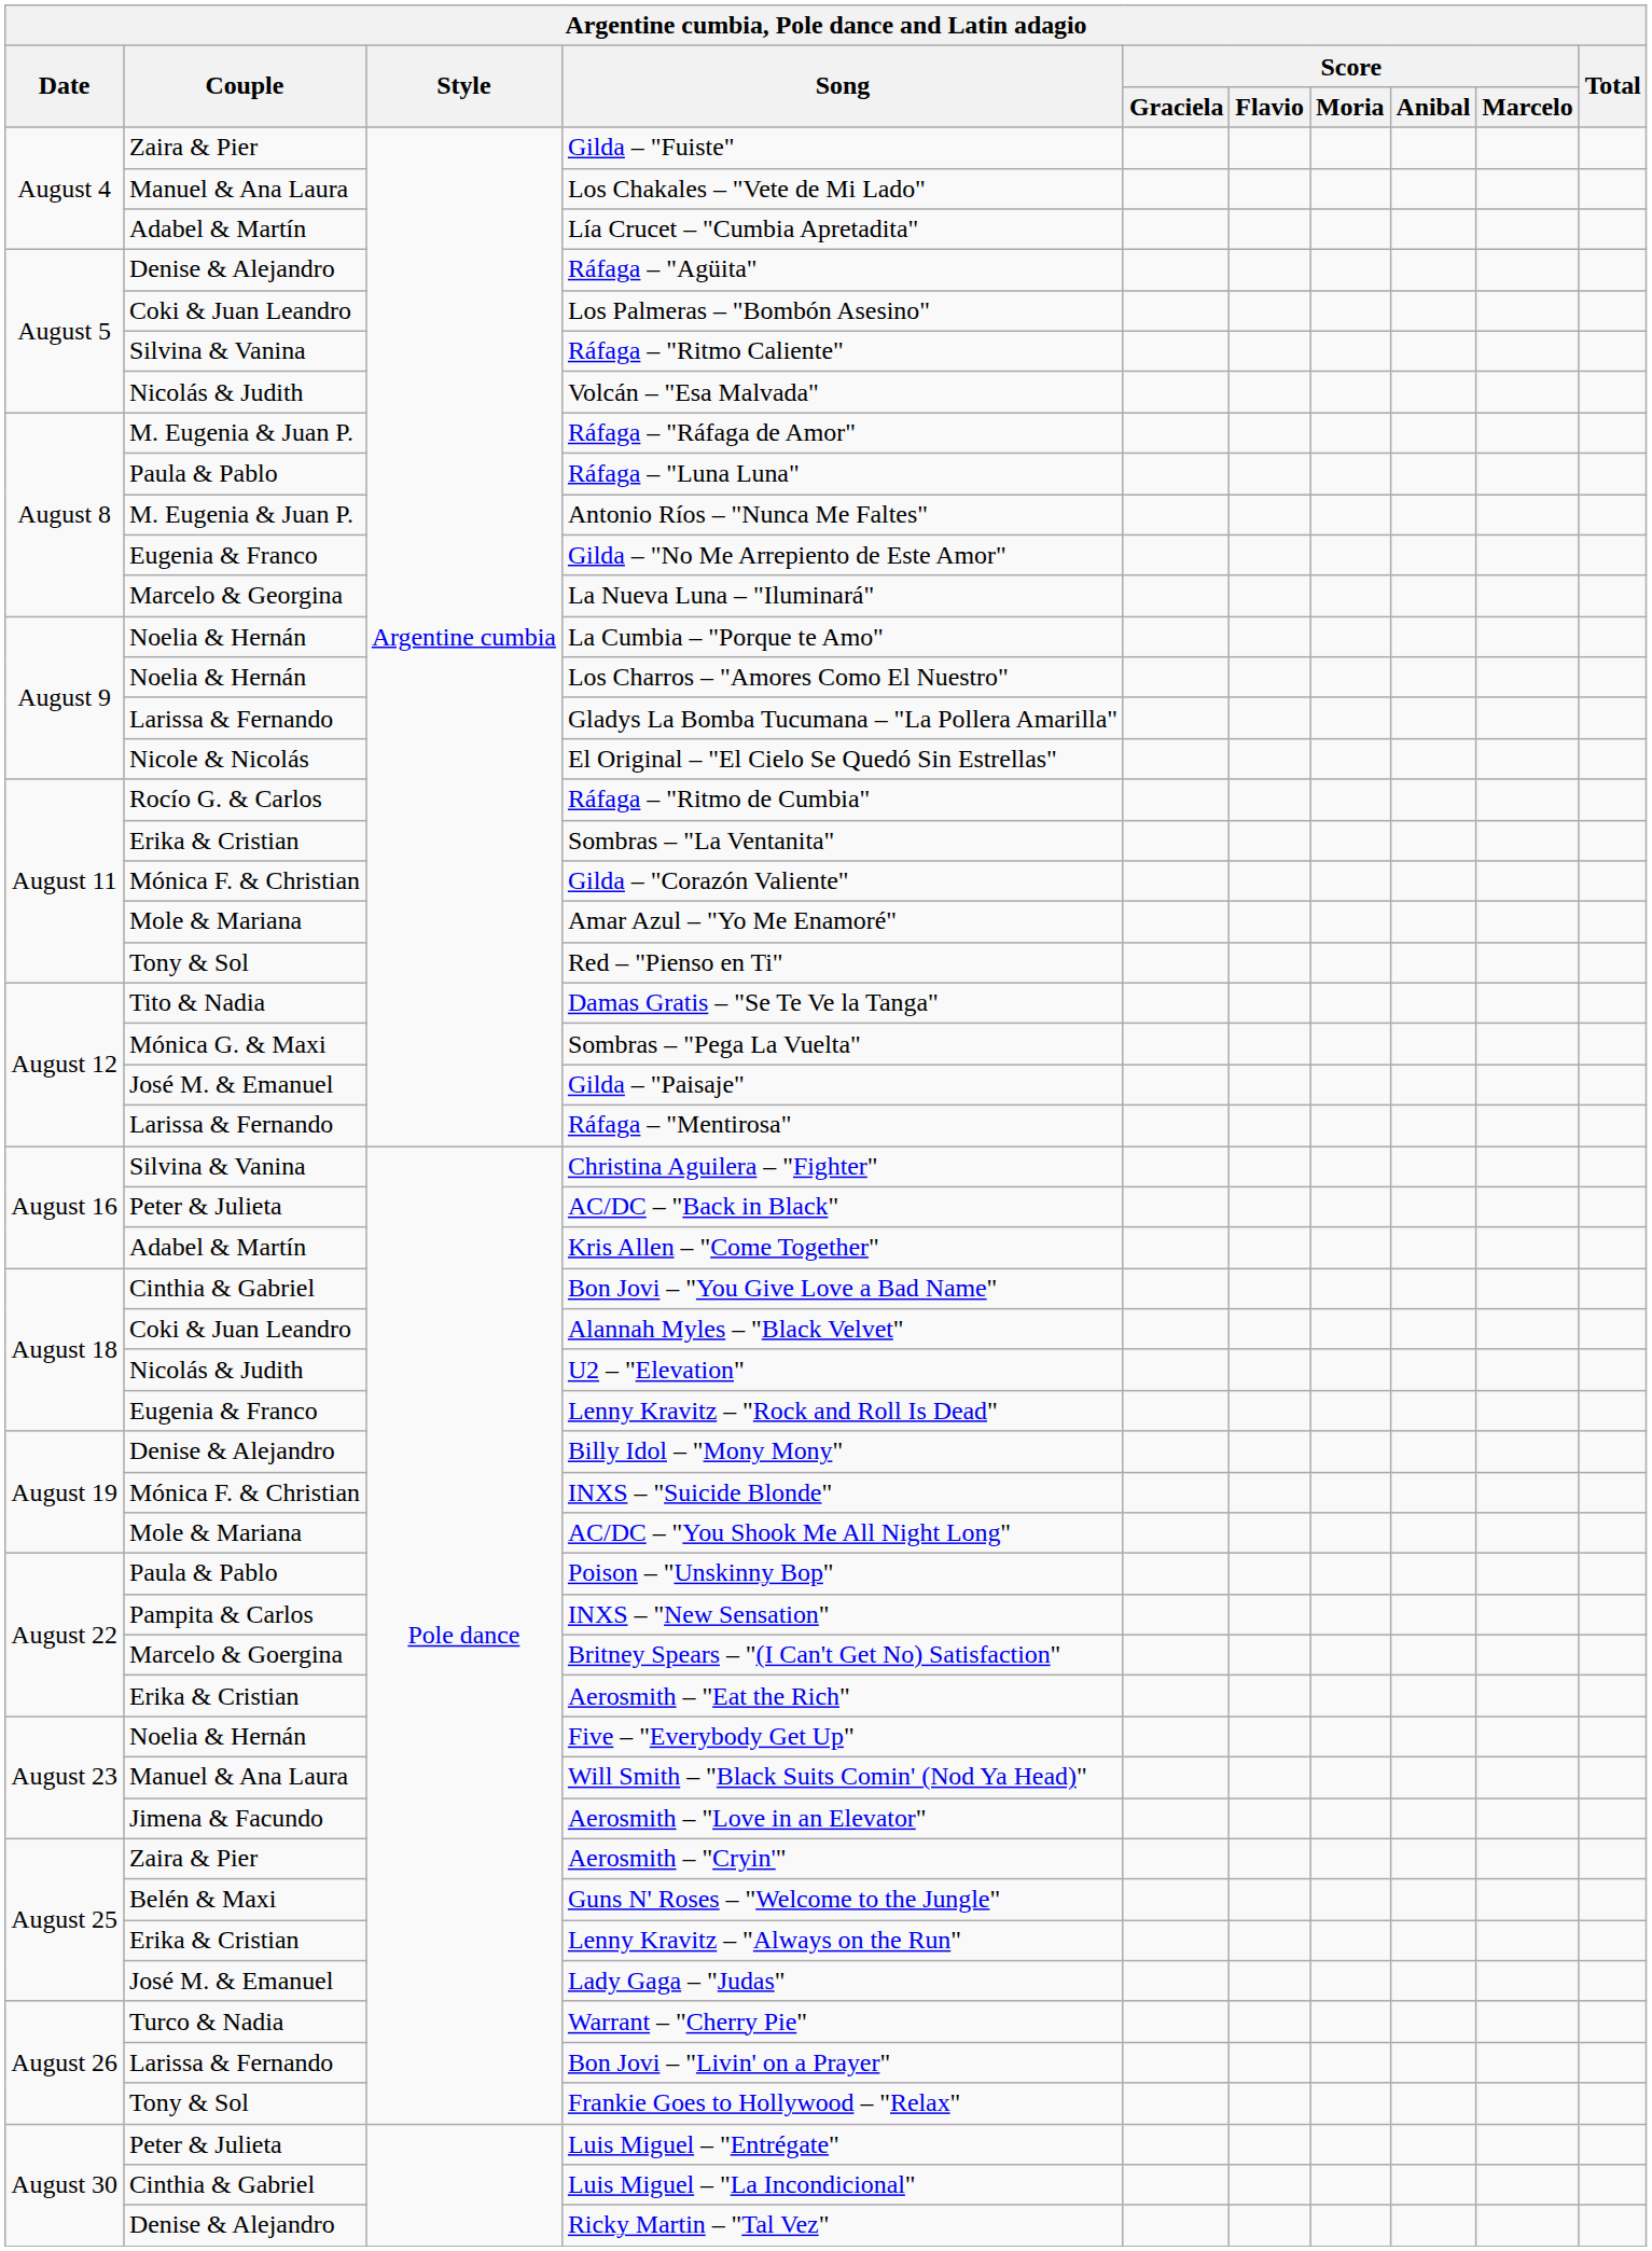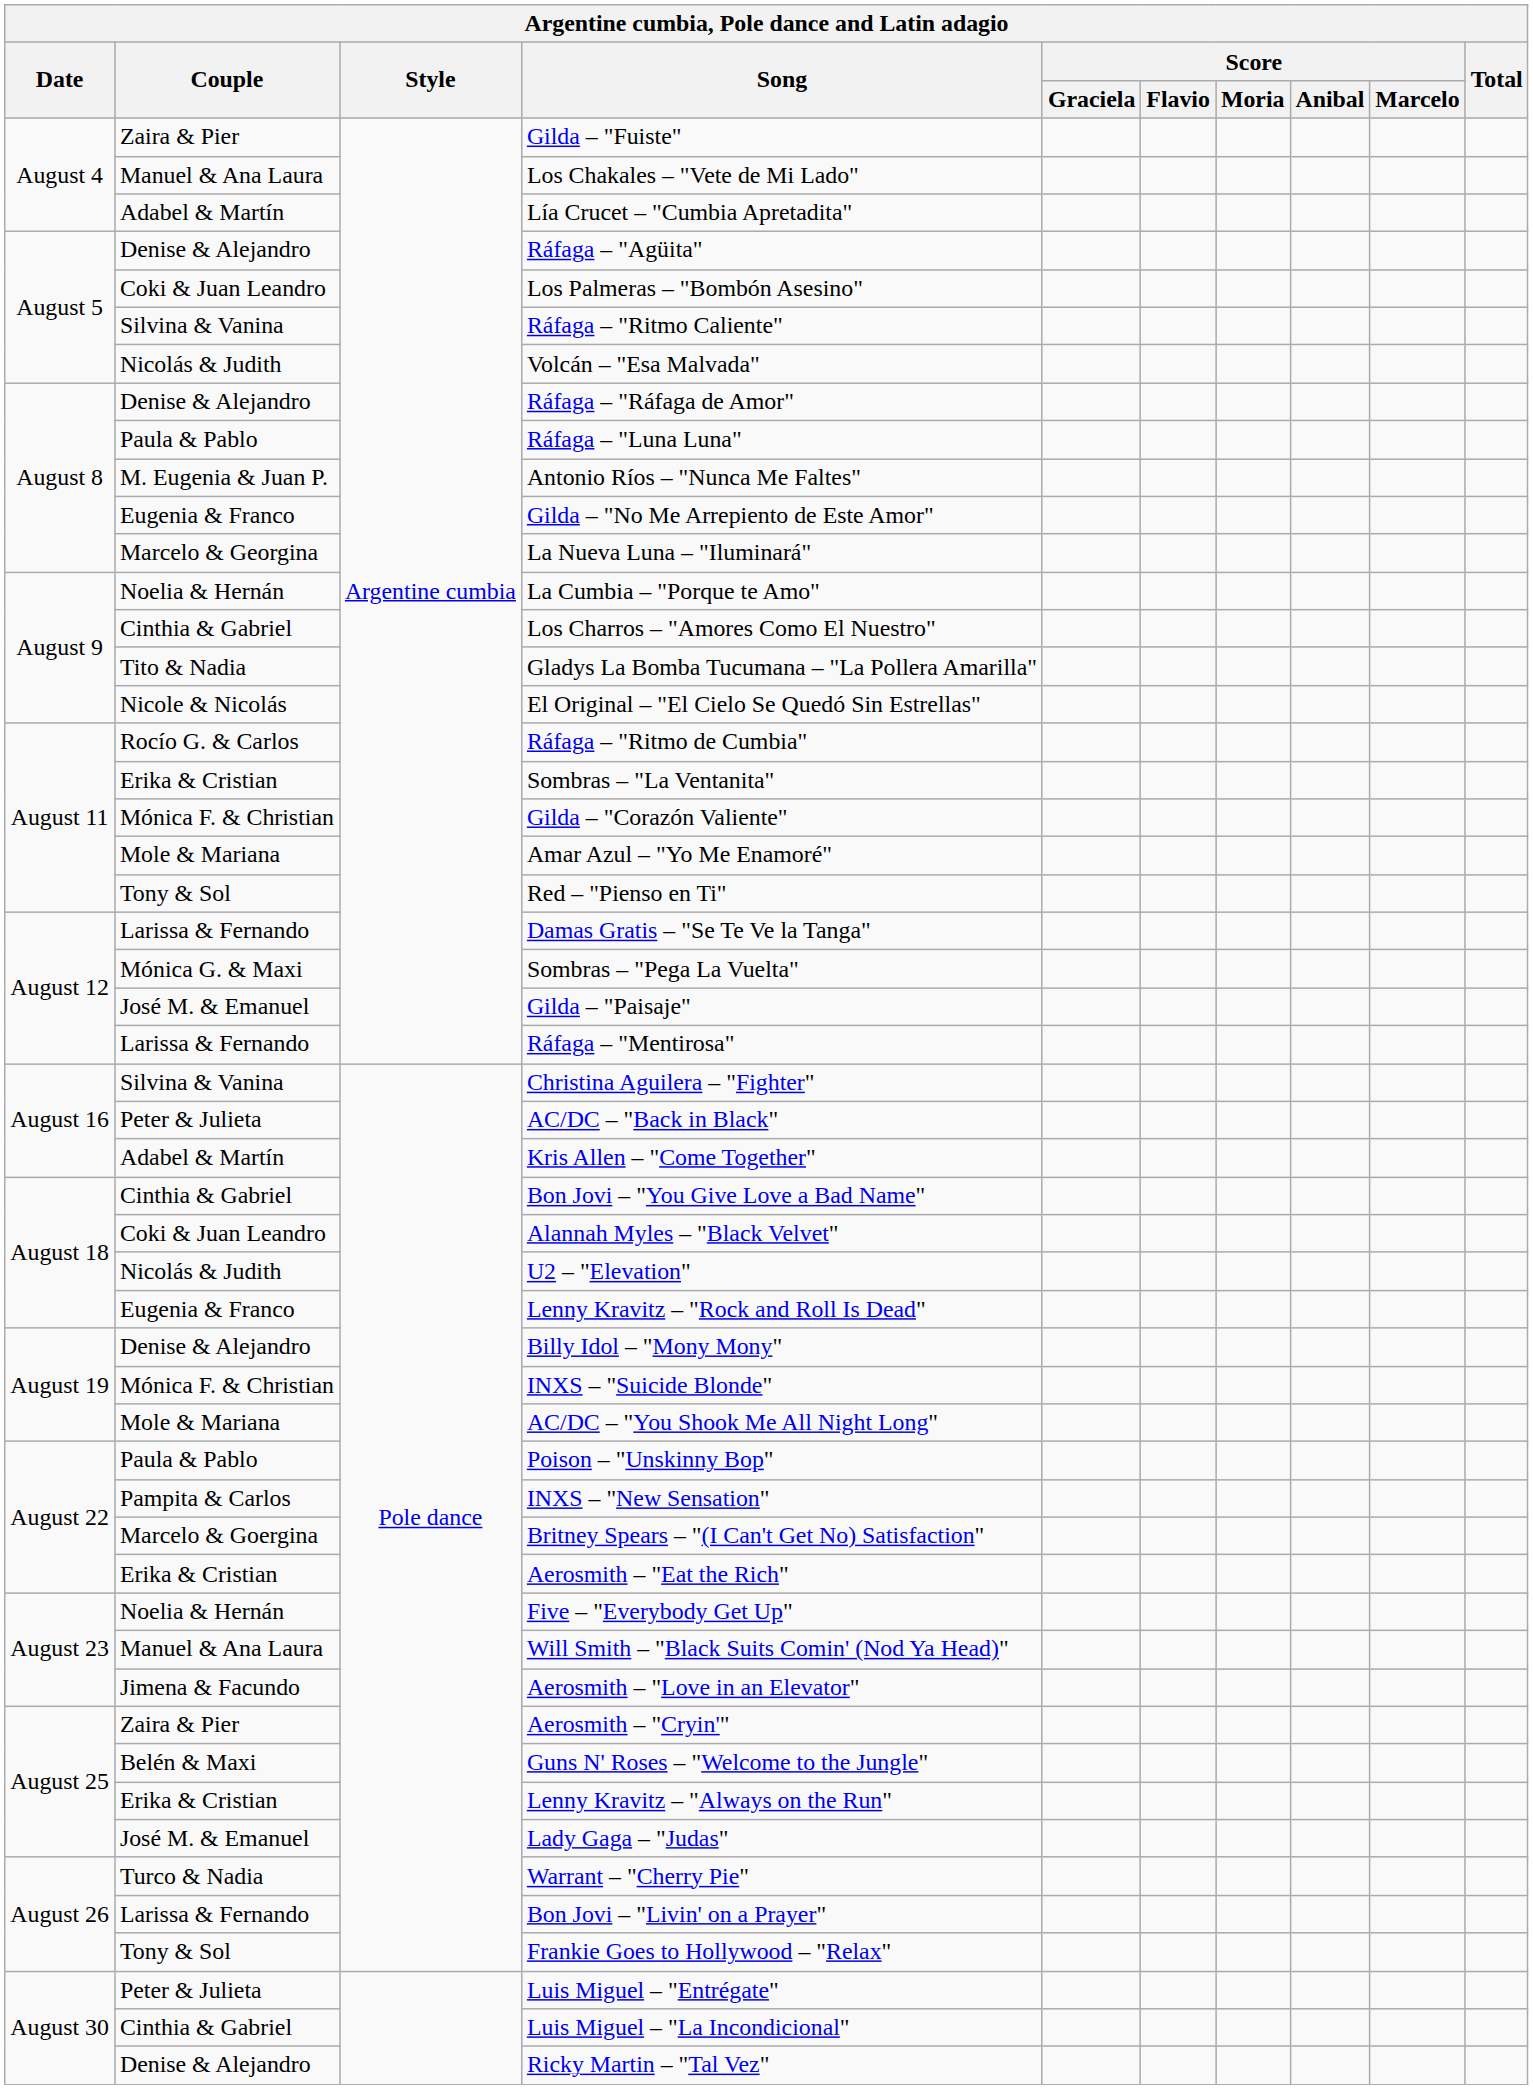Ráfaga – "Ráfaga de Amor" | Couple: M. Eugenia & Juan P. -> Denise & Alejandro
Los Charros – "Amores Como El Nuestro" | Couple: Noelia & Hernán -> Cinthia & Gabriel
Gladys La Bomba Tucumana – "La Pollera Amarilla" | Couple: Larissa & Fernando -> Tito & Nadia
Damas Gratis – "Se Te Ve la Tanga" | Couple: Tito & Nadia -> Larissa & Fernando
